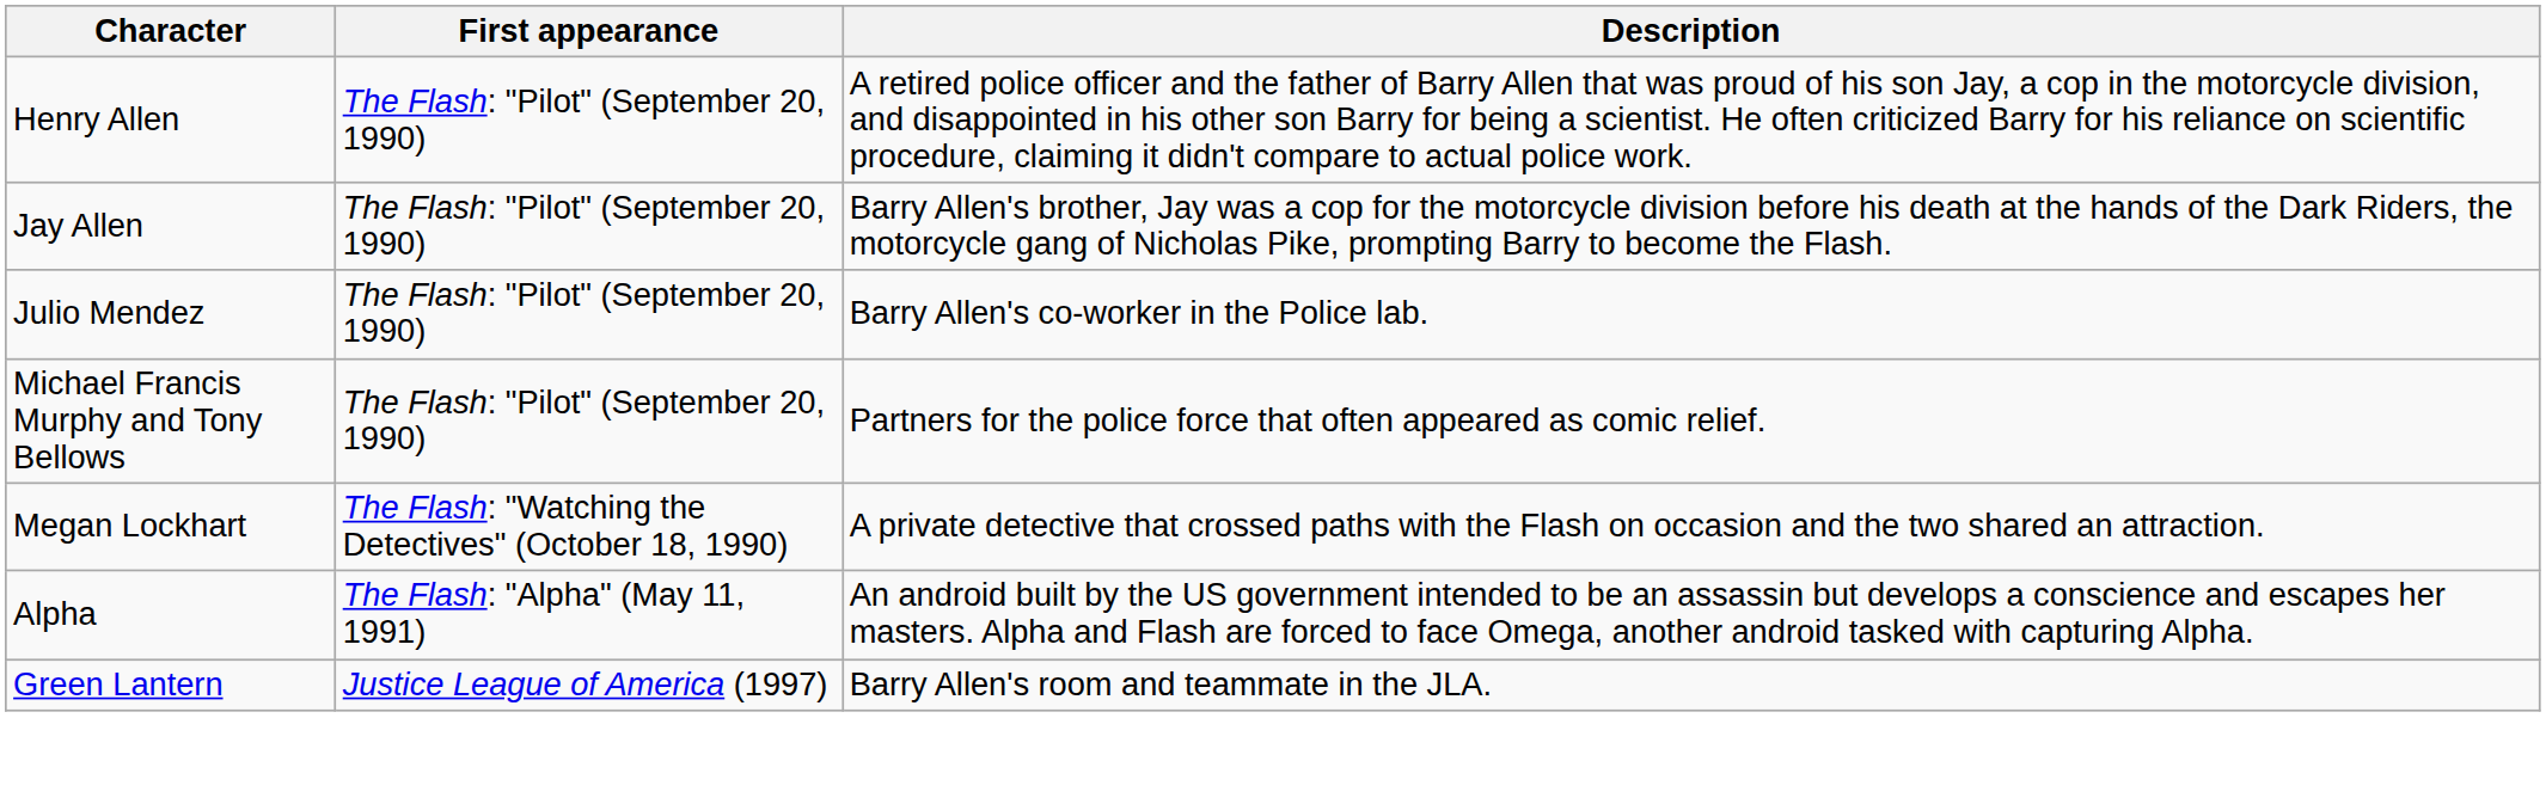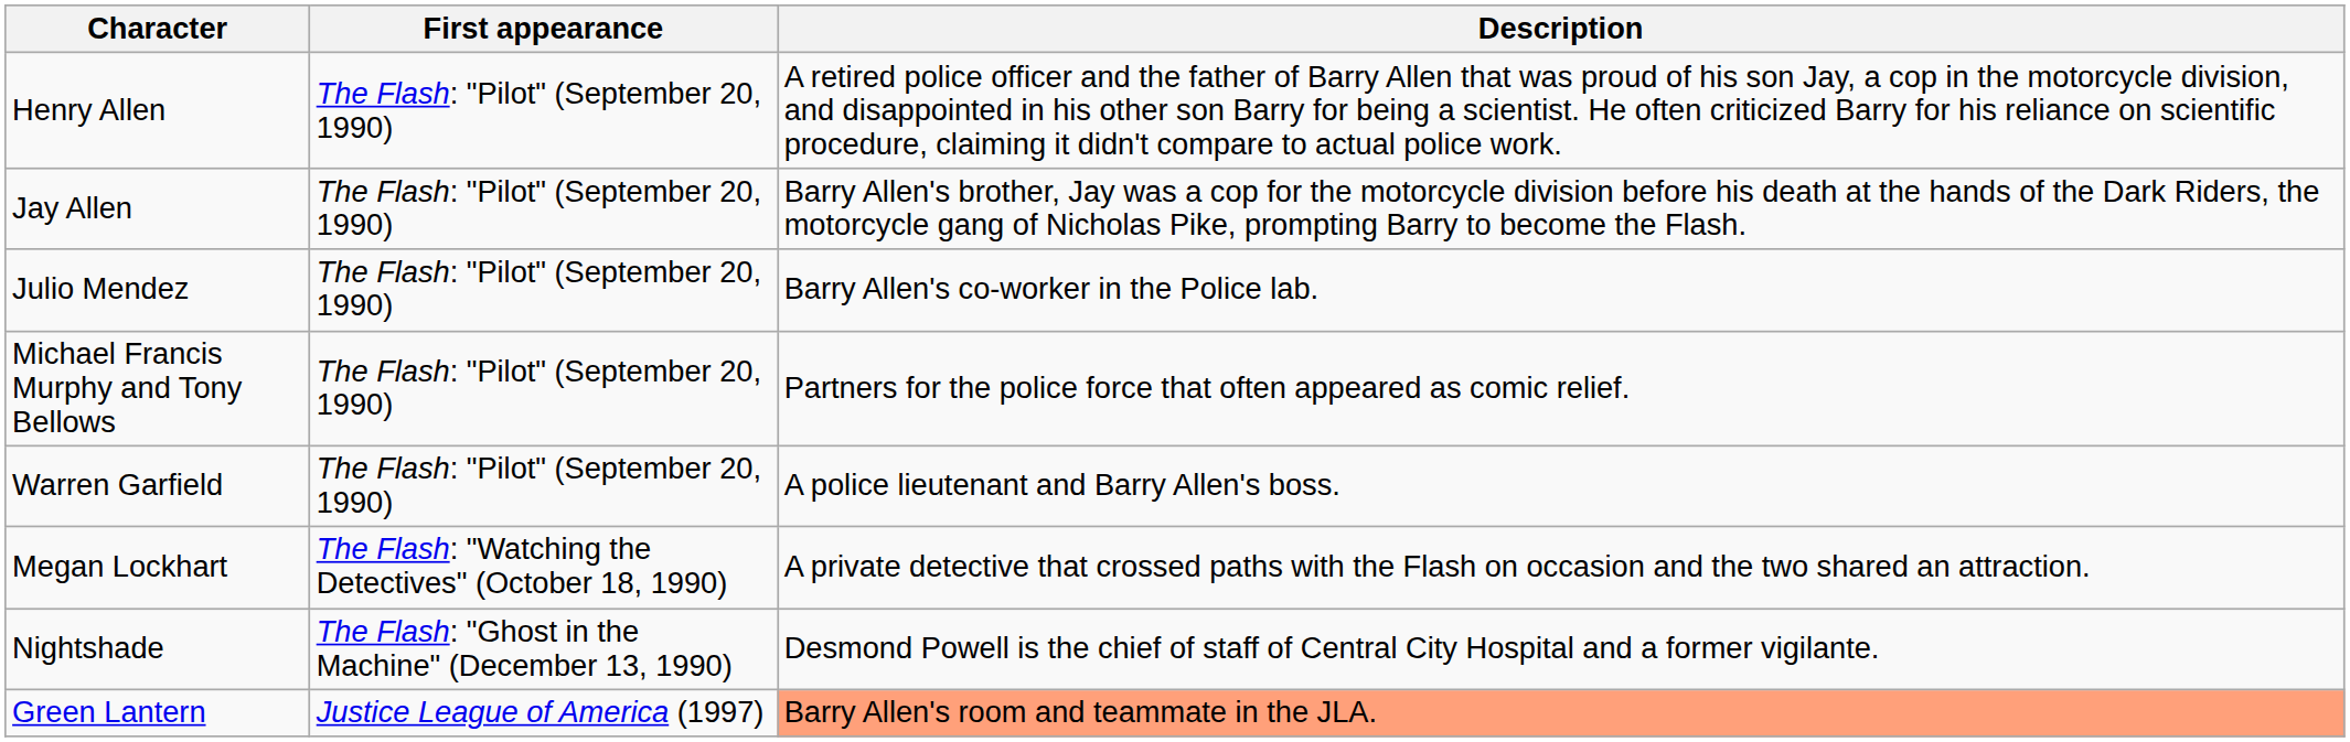+ row: Warren Garfield | The Flash: "Pilot" (September 20, 1990) | A police lieutenant and Barry Allen's boss.
+ row: Nightshade | The Flash: "Ghost in the Machine" (December 13, 1990) | Desmond Powell is the chief of staff of Central City Hospital and a former vigilante.
- row: Alpha | The Flash: "Alpha" (May 11, 1991) | An android built by the US government intended to be an assassin but develops a conscience and escapes her masters. Alpha and Flash are forced to face Omega, another android tasked with capturing Alpha.
Green Lantern | Description: no background -> lightsalmon background
